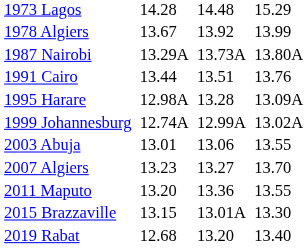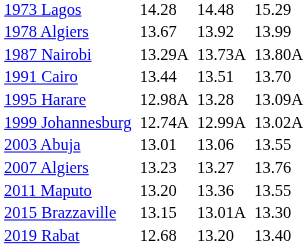1991 Cairo | column 7: 13.76 -> 13.70
2007 Algiers | column 7: 13.70 -> 13.76
